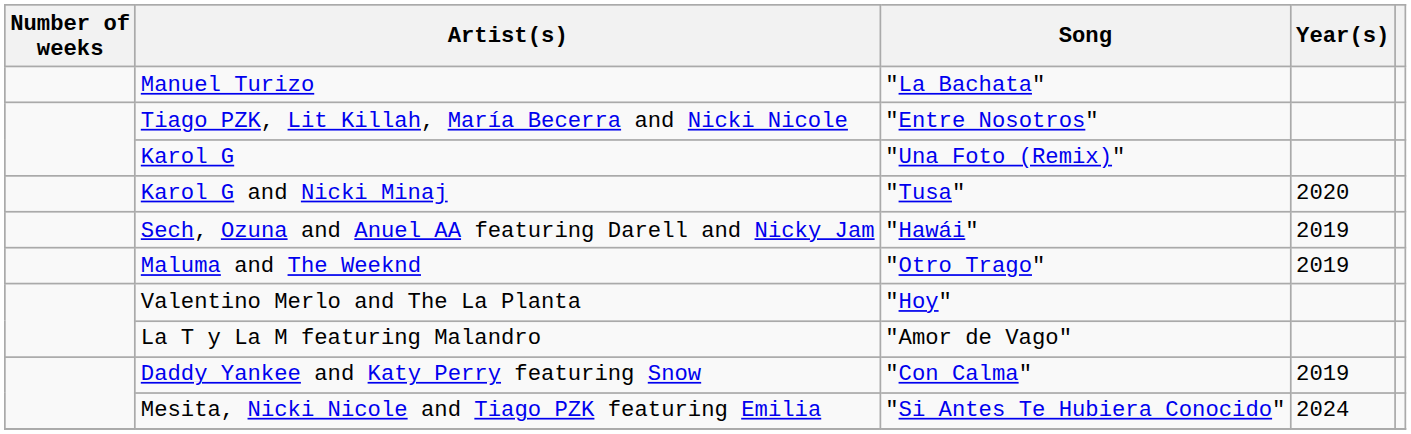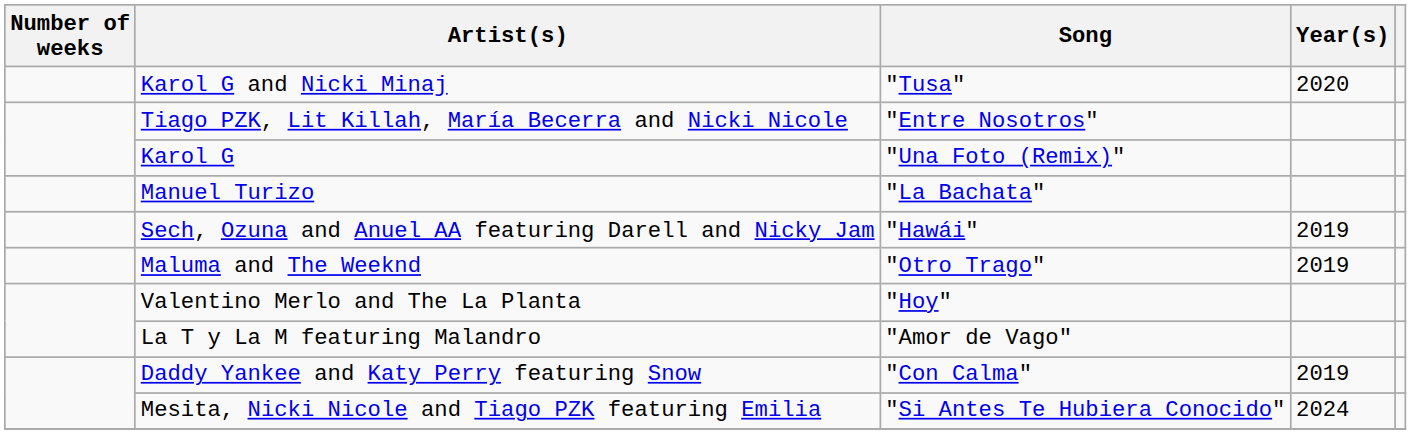rows swapped: Karol G and Nicki Minaj <-> Manuel Turizo
